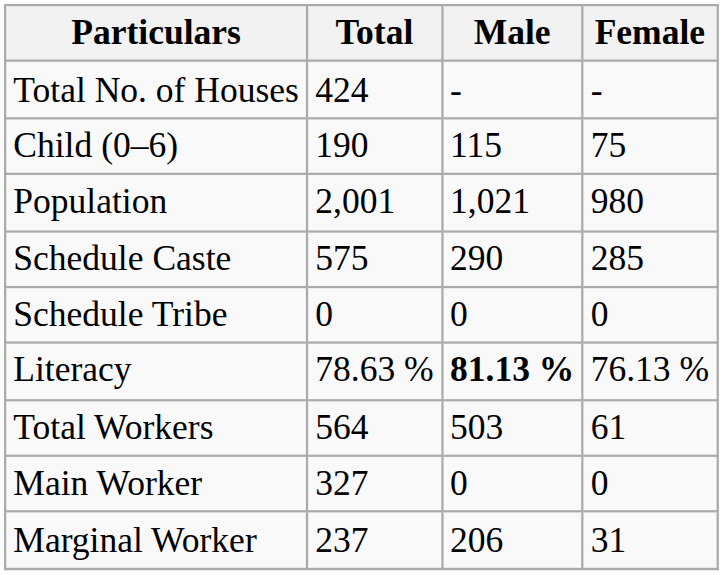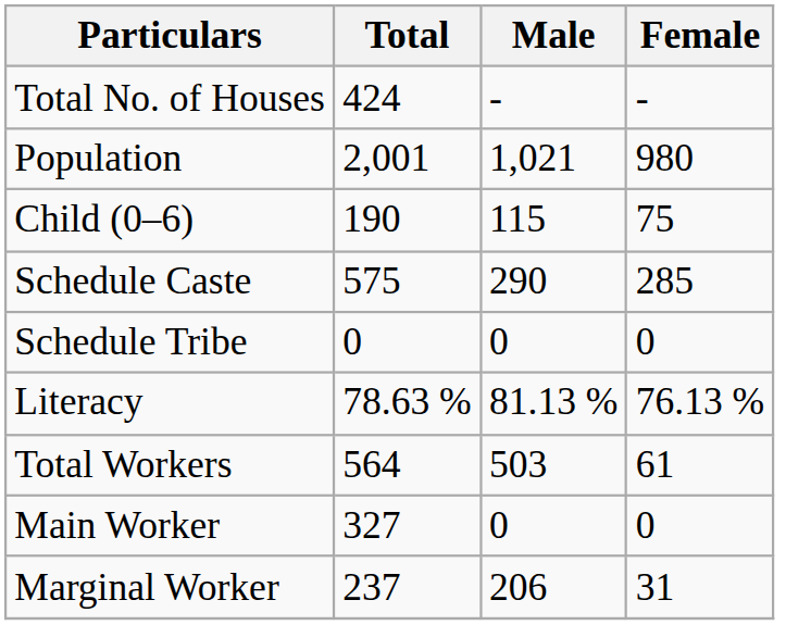rows swapped: Population <-> Child (0–6)
Literacy | Male: bold -> normal
